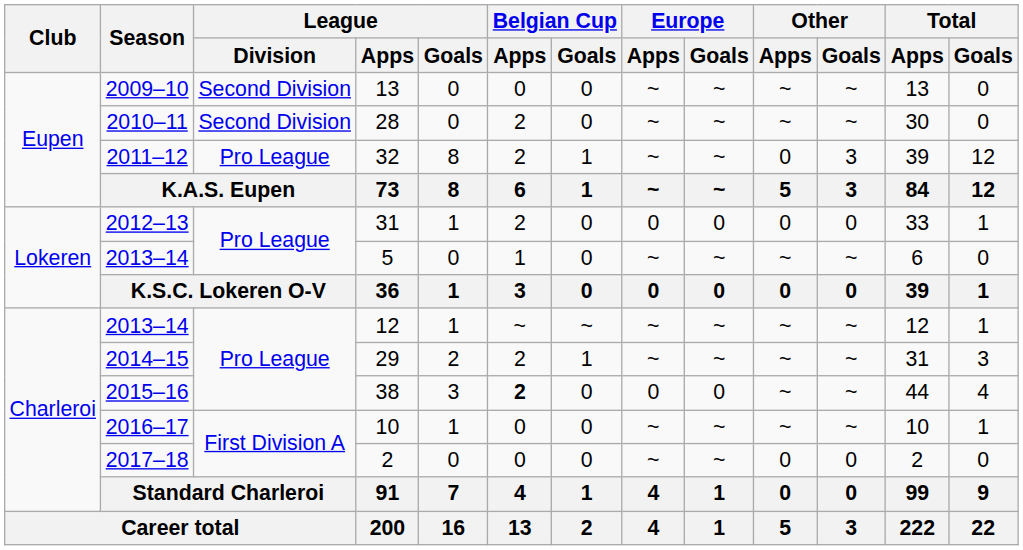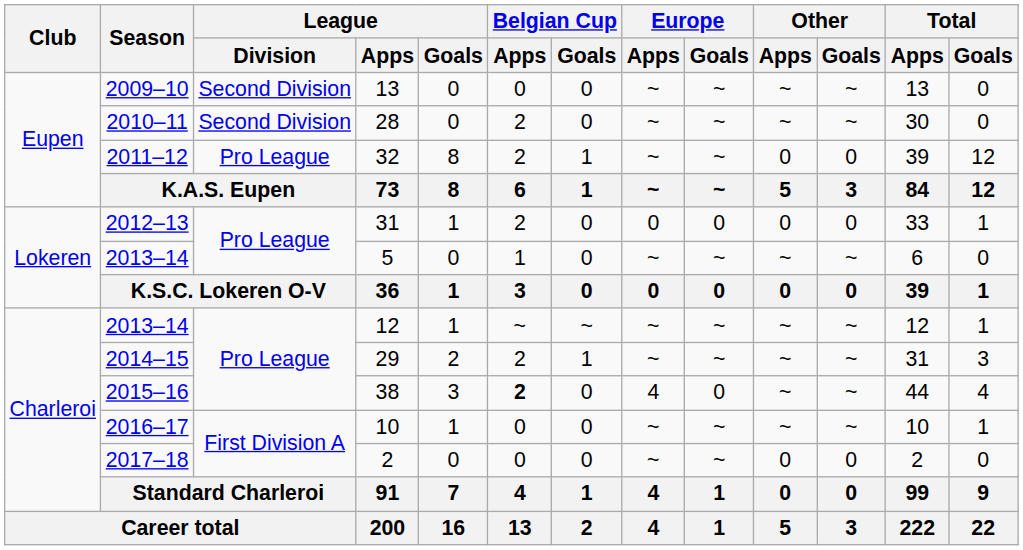32 | Other / Goals: 3 -> 0
38 | Europe / Apps: 0 -> 4
